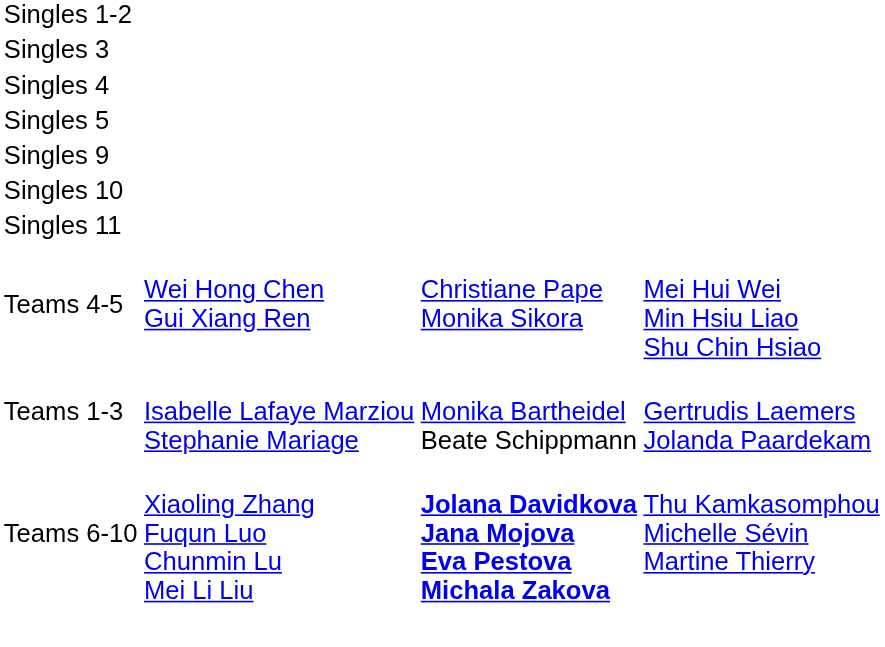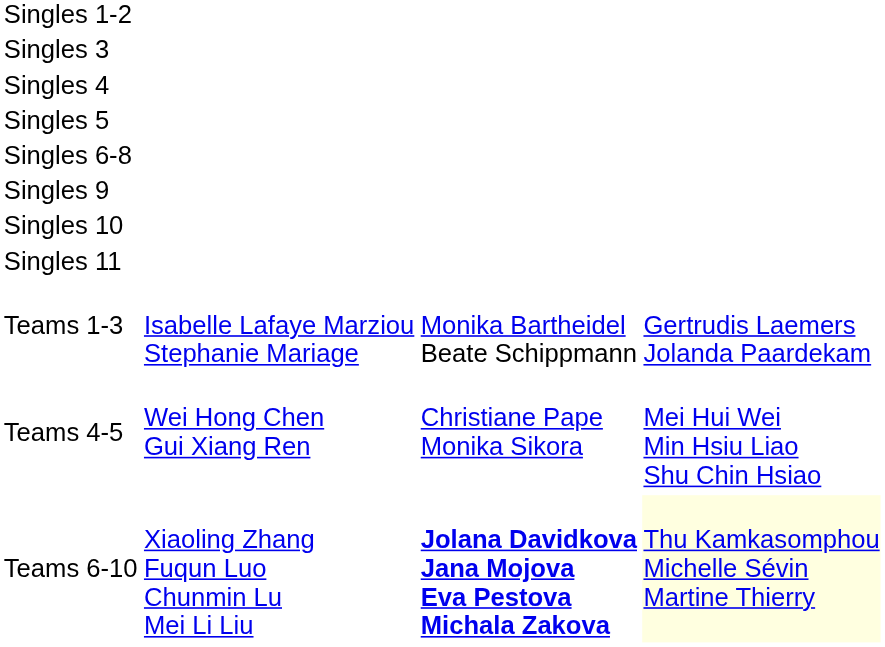+ row: Singles 6-8
rows swapped: Teams 1-3 <-> Teams 4-5
Teams 6-10 | column 4: no background -> lightyellow background
